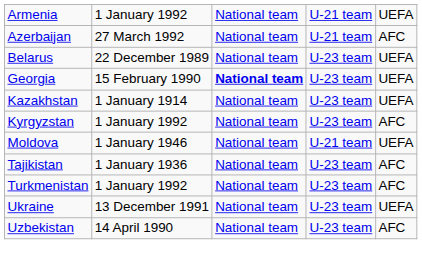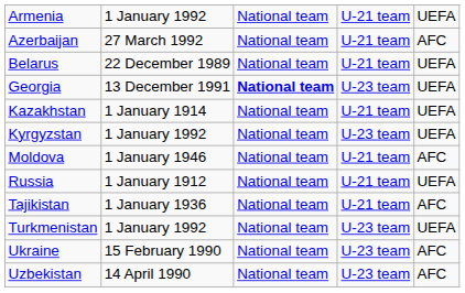Belarus | column 4: U-23 team -> U-21 team
Georgia | column 2: 15 February 1990 -> 13 December 1991
Kazakhstan | column 4: U-23 team -> U-21 team
Kyrgyzstan | column 5: AFC -> UEFA
Moldova | column 5: UEFA -> AFC
+ row: Russia | 1 January 1912 | National team | U-21 team | UEFA
Tajikistan | column 4: U-23 team -> U-21 team
Turkmenistan | column 5: AFC -> UEFA
Ukraine | column 2: 13 December 1991 -> 15 February 1990
Ukraine | column 5: UEFA -> AFC
